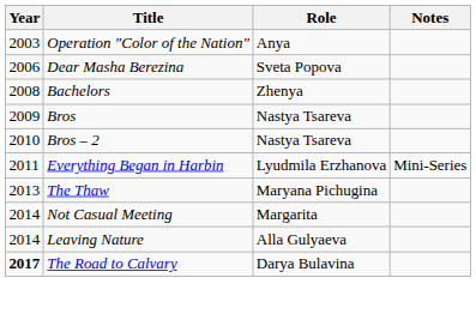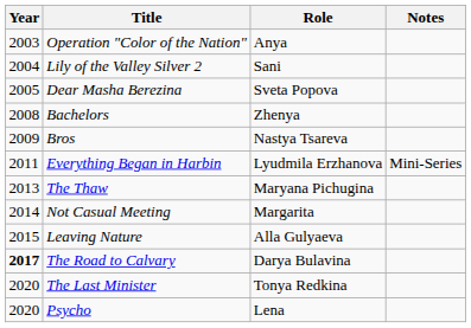+ row: 2004 | Lily of the Valley Silver 2 | Sani
Dear Masha Berezina | Year: 2006 -> 2005
- row: 2010 | Bros – 2 | Nastya Tsareva
Leaving Nature | Year: 2014 -> 2015
+ row: 2020 | The Last Minister | Tonya Redkina
+ row: 2020 | Psycho | Lena
